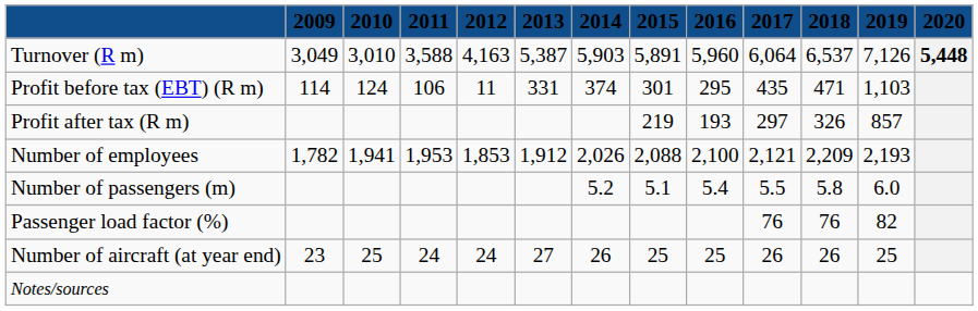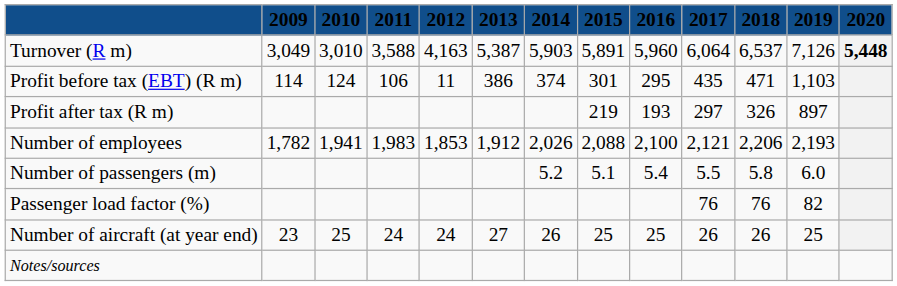Profit before tax (EBT) (R m) | 2013: 331 -> 386
Profit after tax (R m) | 2019: 857 -> 897
Number of employees | 2011: 1,953 -> 1,983
Number of employees | 2018: 2,209 -> 2,206
